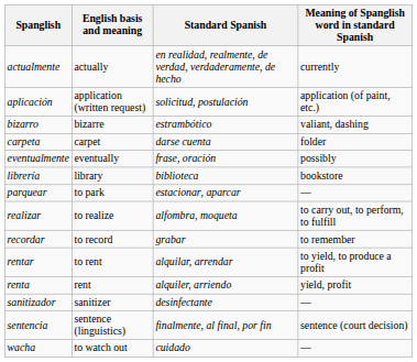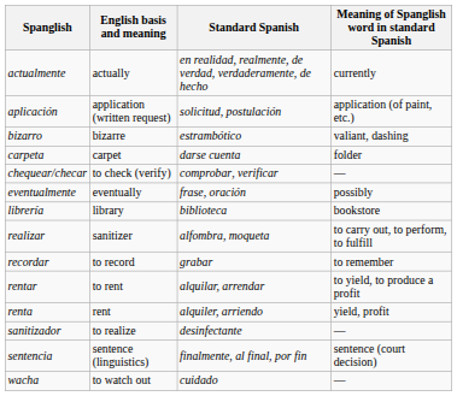+ row: chequear/checar | to check (verify) | comprobar, verificar | —
- row: parquear | to park | estacionar, aparcar | —
realizar | English basis and meaning: to realize -> sanitizer
sanitizador | English basis and meaning: sanitizer -> to realize
